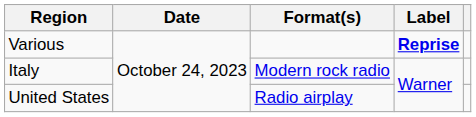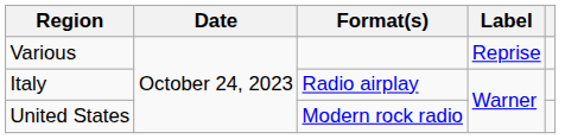Various | Label: bold -> normal
Italy | Format(s): Modern rock radio -> Radio airplay
United States | Format(s): Radio airplay -> Modern rock radio
